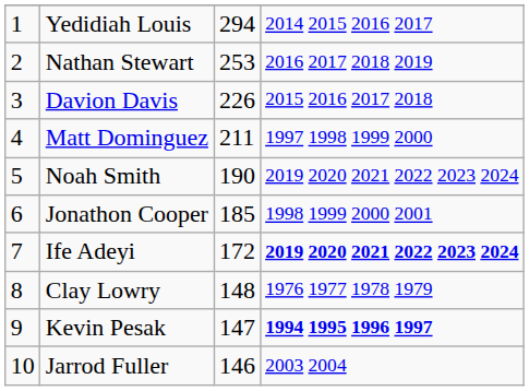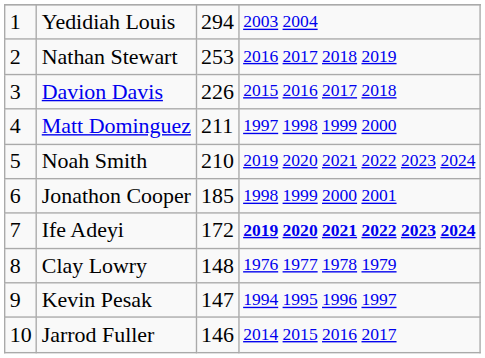Yedidiah Louis | column 4: 2014 2015 2016 2017 -> 2003 2004
Noah Smith | column 3: 190 -> 210
Kevin Pesak | column 4: bold -> normal
Jarrod Fuller | column 4: 2003 2004 -> 2014 2015 2016 2017
